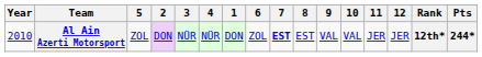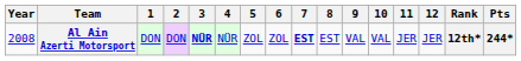columns swapped: 1 <-> 5
Al Ain Azerti Motorsport | Year: 2010 -> 2008
Al Ain Azerti Motorsport | 3: normal -> bold
